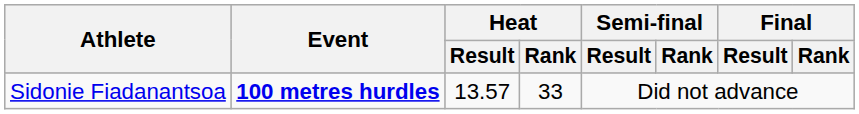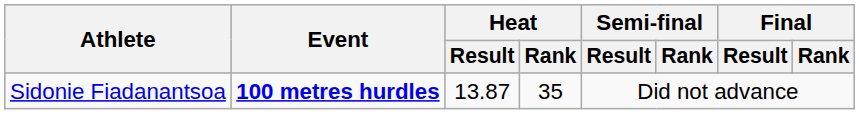Sidonie Fiadanantsoa | Heat / Result: 13.57 -> 13.87
Sidonie Fiadanantsoa | Heat / Rank: 33 -> 35
